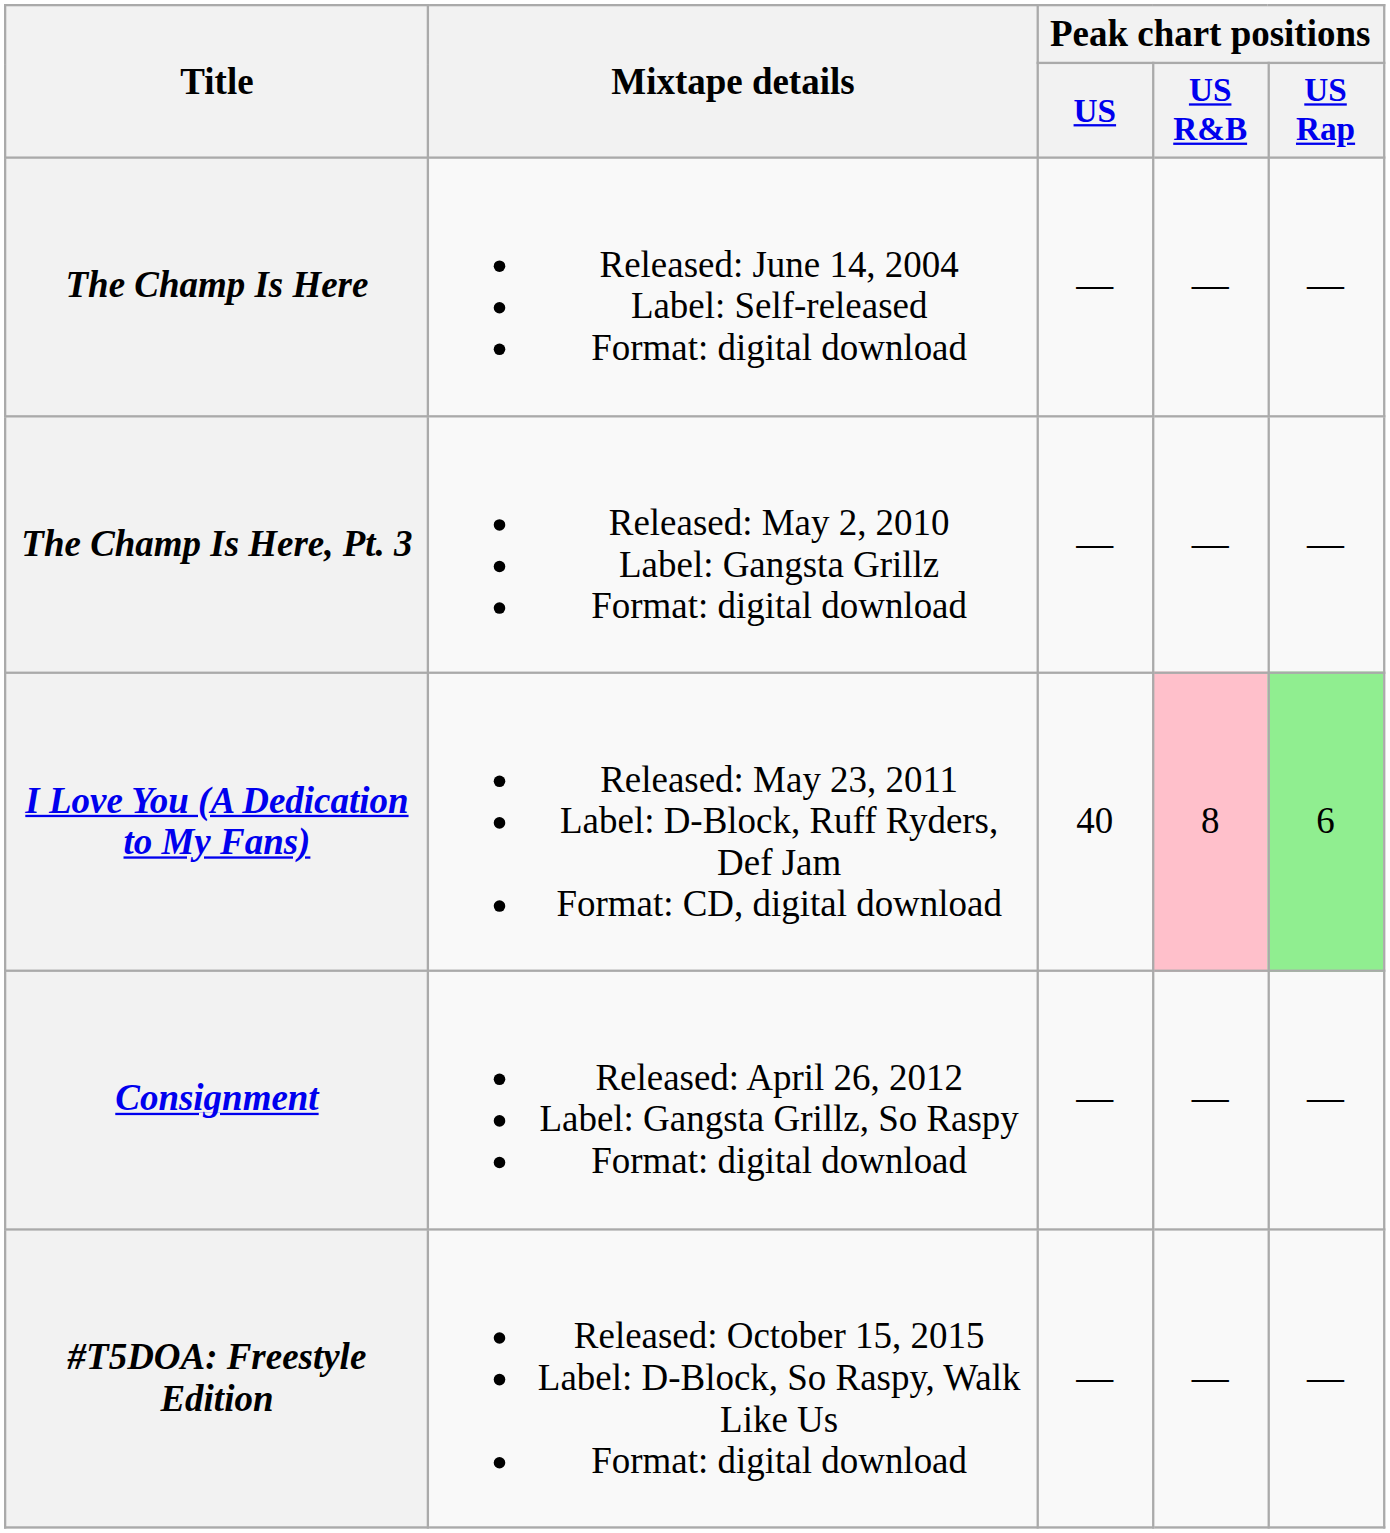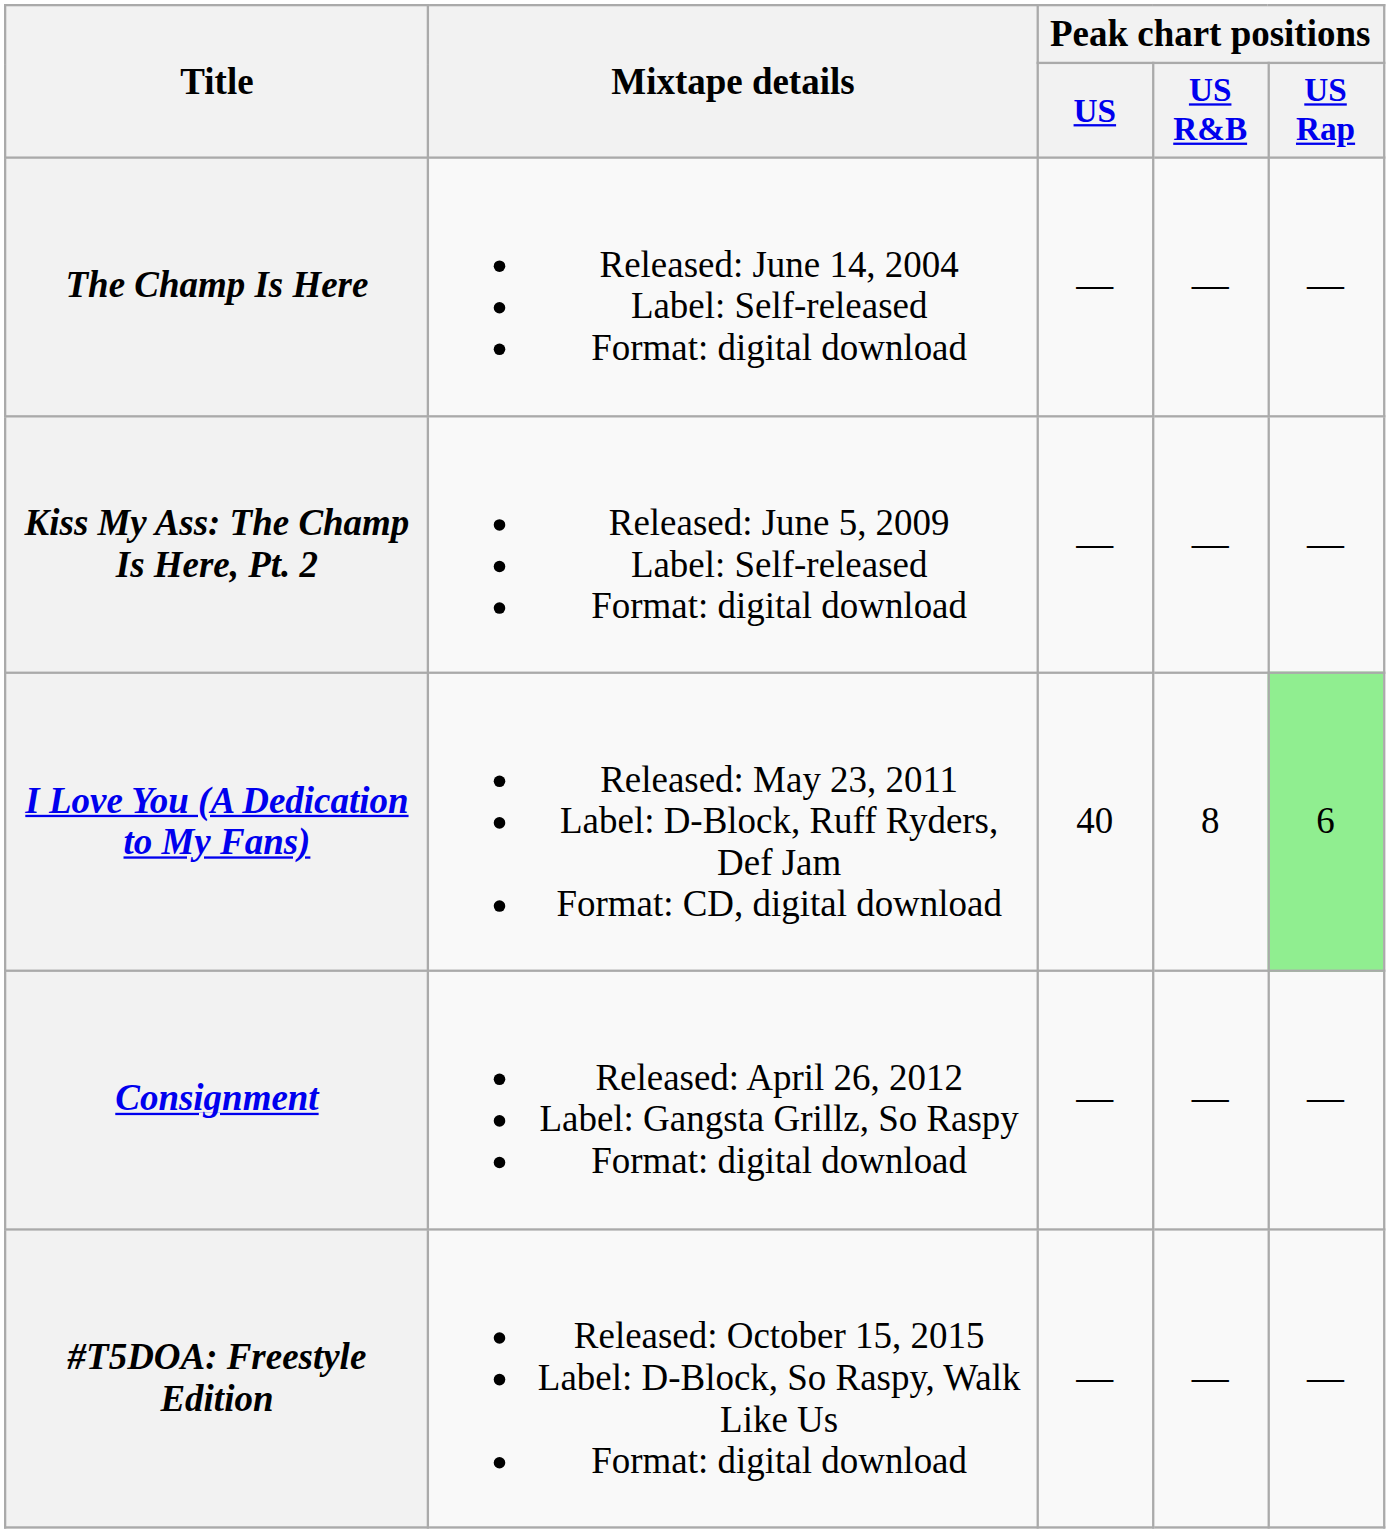+ row: Kiss My Ass: The Champ Is Here, Pt. 2 | Released: June 5, 2009 Label: Self-released Format: digital download | — | — | —
- row: The Champ Is Here, Pt. 3 | Released: May 2, 2010 Label: Gangsta Grillz Format: digital download | — | — | —
I Love You (A Dedication to My Fans) | Peak chart positions / US R&B: pink background -> no background
